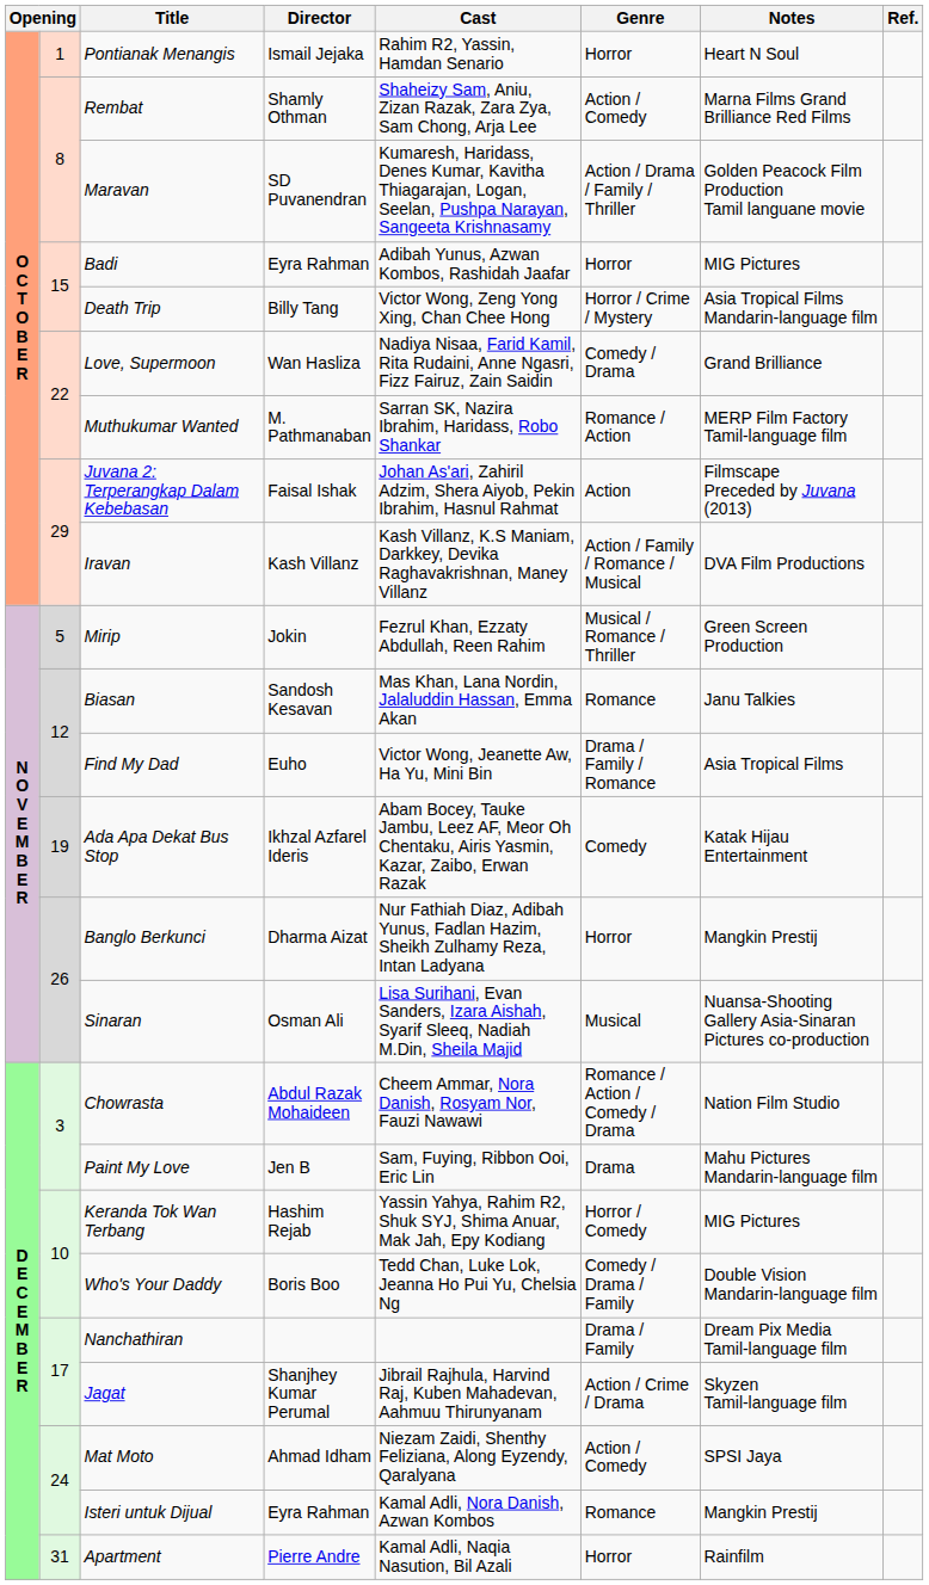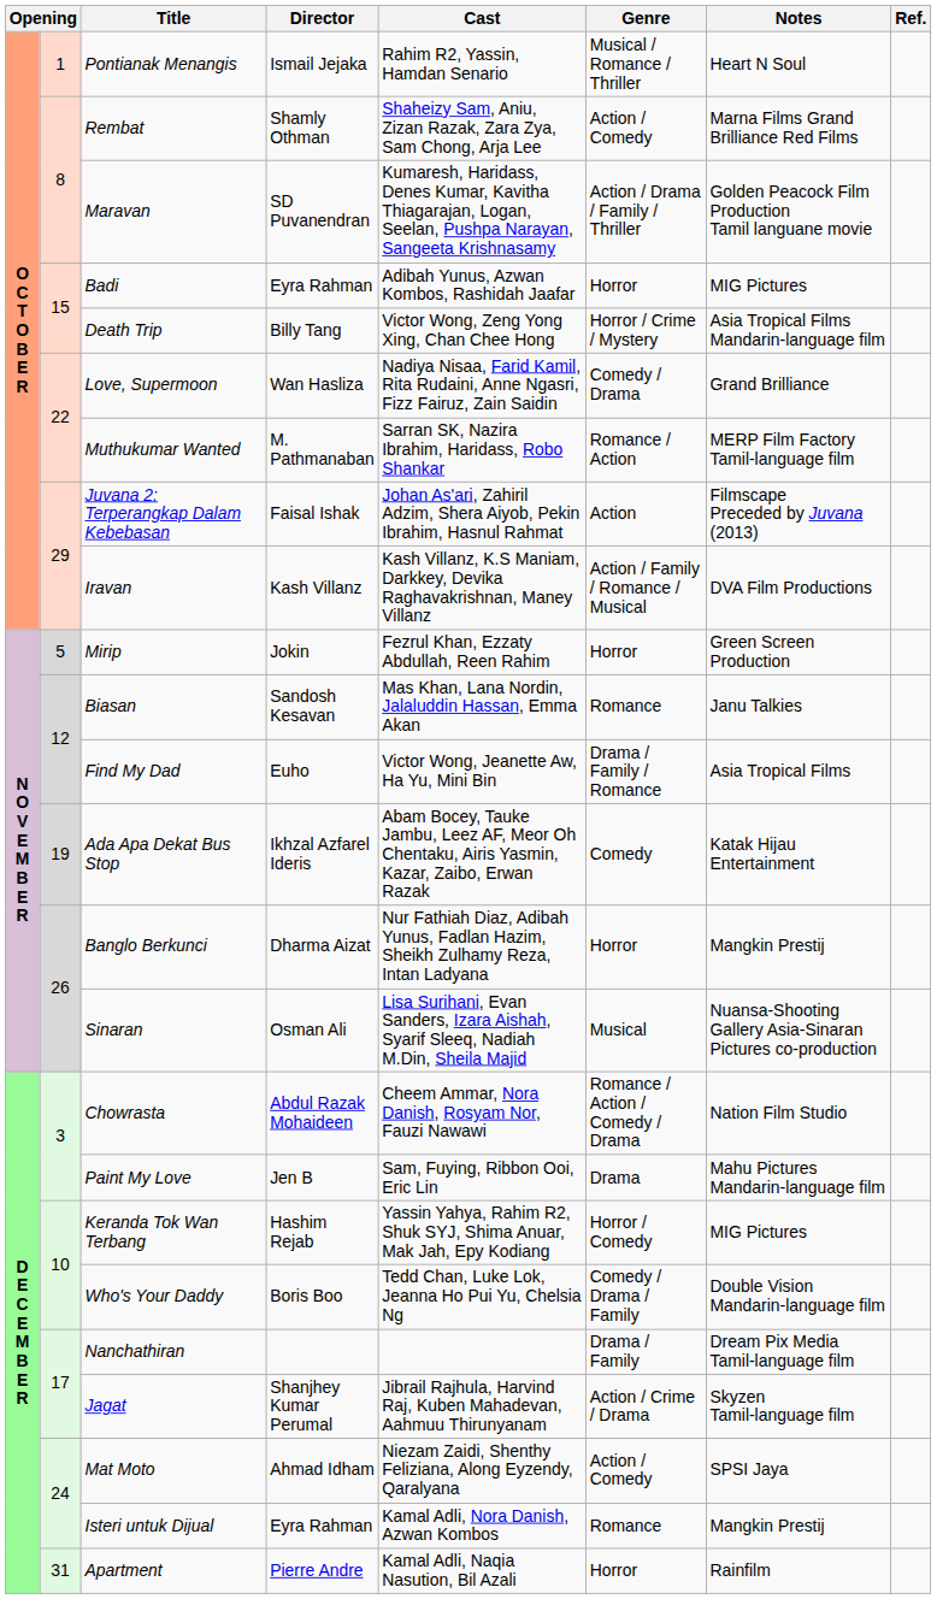Pontianak Menangis | Genre: Horror -> Musical / Romance / Thriller
Mirip | Genre: Musical / Romance / Thriller -> Horror
